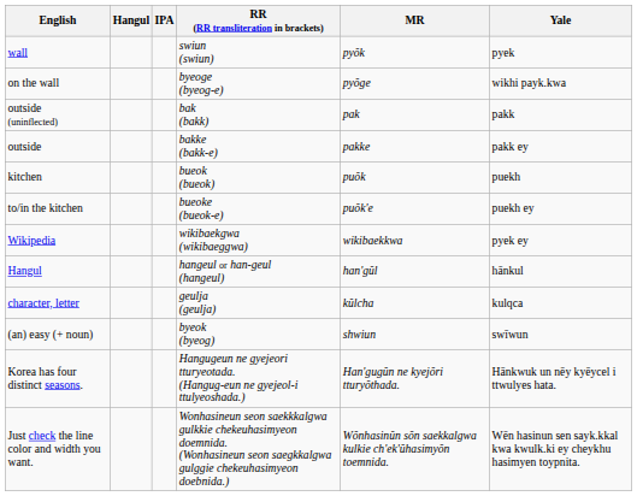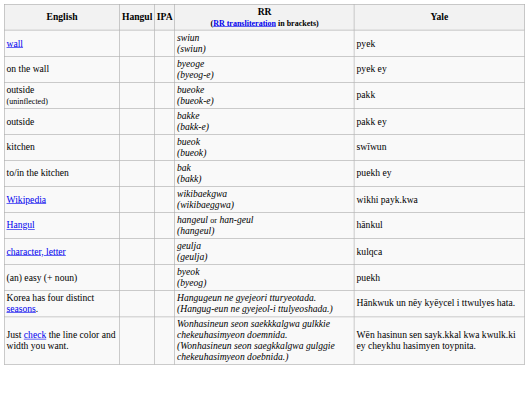- column: MR | pyŏk | pyŏge | pak | pakke | puŏk | puŏk'e | wikibaekkwa | han'gŭl | kŭlcha | shwiun | Han'gugŭn ne kyejŏri tturyŏthada. | Wŏnhasinŭn sŏn saekkalgwa kulkie ch'ek'ŭhasimyŏn toemnida.
on the wall | Yale: wikhi payk.kwa -> pyek ey
outside (uninflected) | RR (RR transliteration in brackets): bak (bakk) -> bueoke (bueok-e)
kitchen | Yale: puekh -> swīwun
to/in the kitchen | RR (RR transliteration in brackets): bueoke (bueok-e) -> bak (bakk)
Wikipedia | Yale: pyek ey -> wikhi payk.kwa
(an) easy (+ noun) | Yale: swīwun -> puekh
